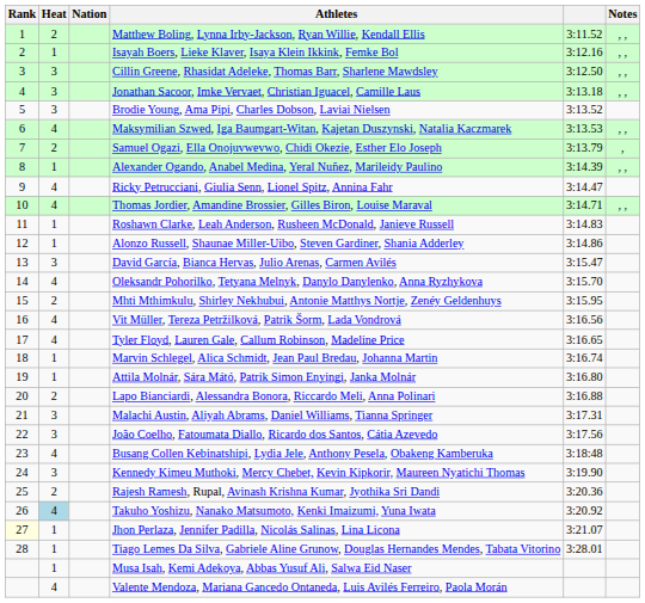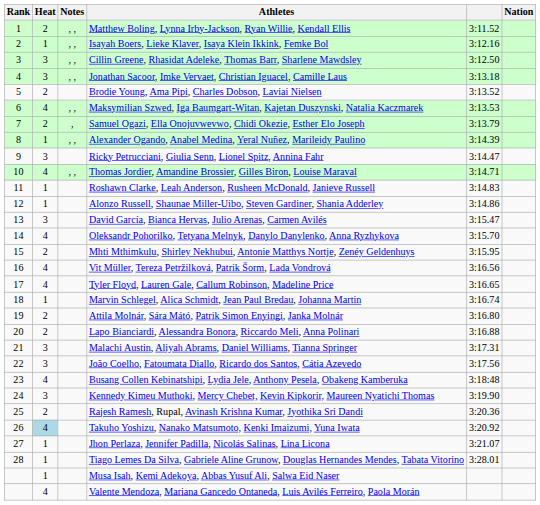columns swapped: Nation <-> Notes
Brodie Young, Ama Pipi, Charles Dobson, Laviai Nielsen | Heat: 3 -> 2
Ricky Petrucciani, Giulia Senn, Lionel Spitz, Annina Fahr | Heat: 4 -> 3
Attila Molnár, Sára Mátó, Patrik Simon Enyingi, Janka Molnár | Heat: 1 -> 2
Jhon Perlaza, Jennifer Padilla, Nicolás Salinas, Lina Licona | Rank: lightyellow background -> no background
